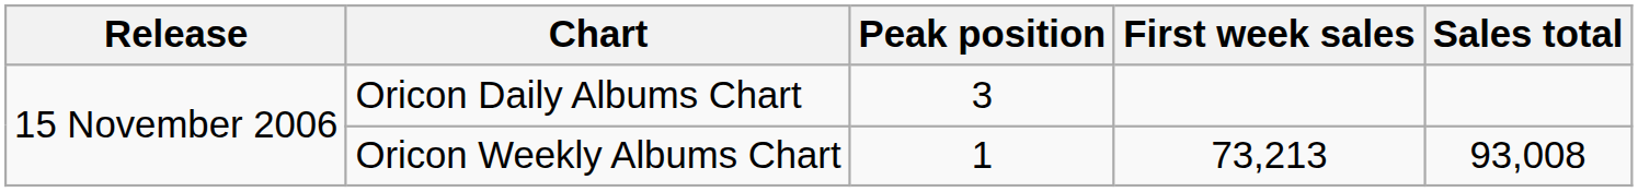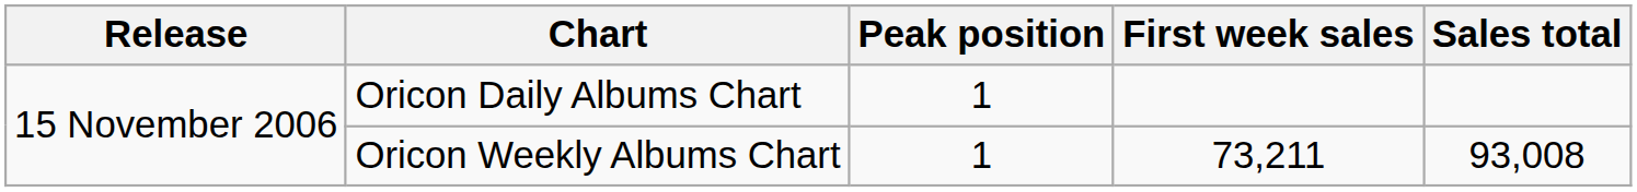Oricon Daily Albums Chart | Peak position: 3 -> 1
Oricon Weekly Albums Chart | First week sales: 73,213 -> 73,211
